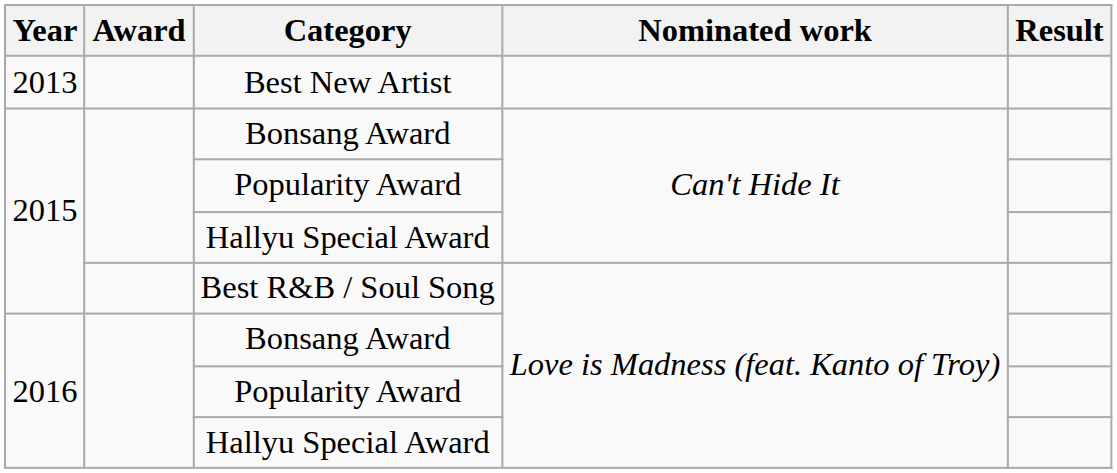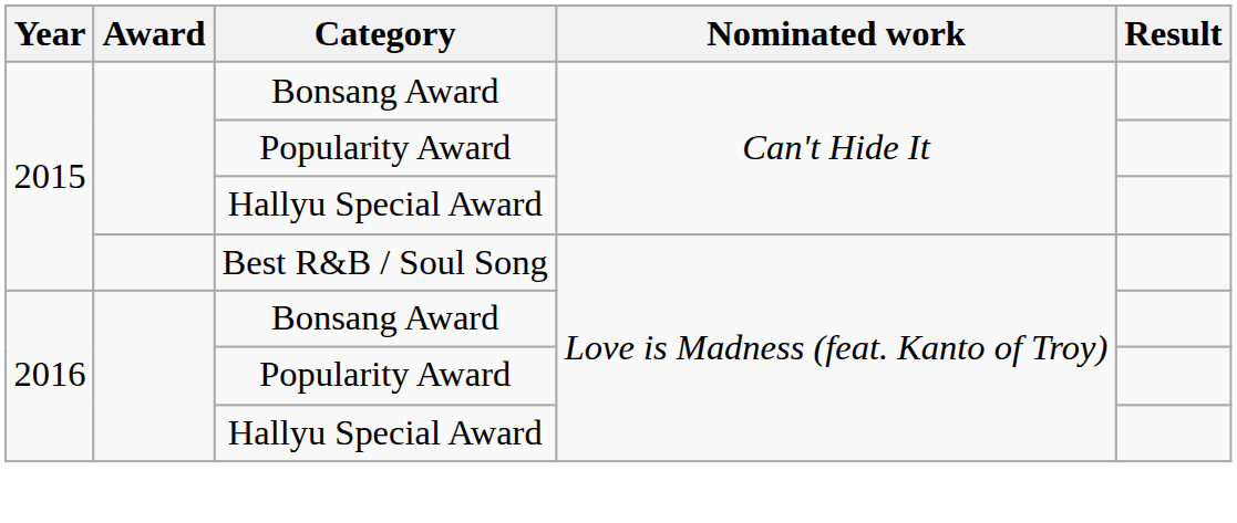- row: 2013 | Best New Artist
